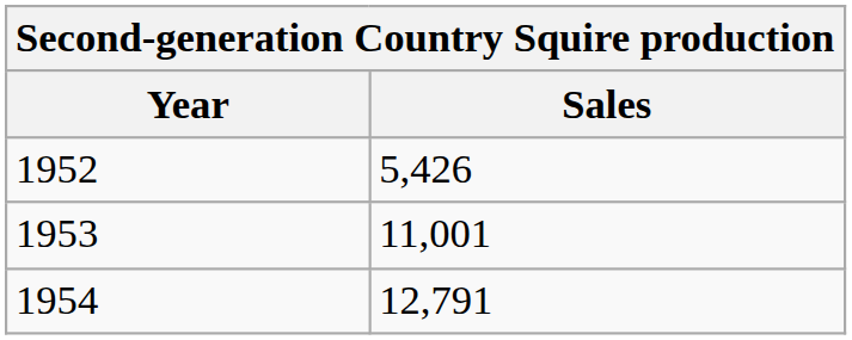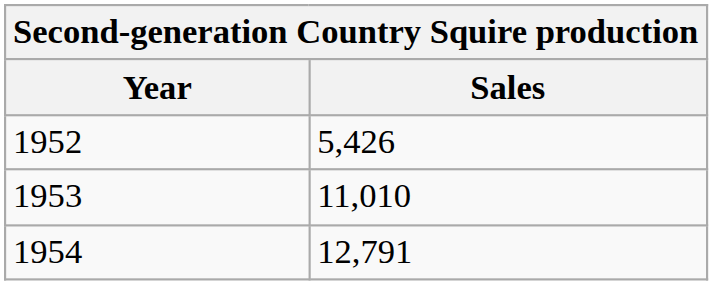1953 | Sales: 11,001 -> 11,010
